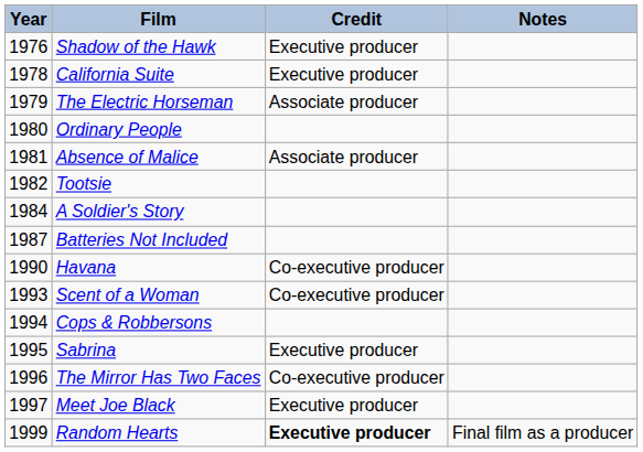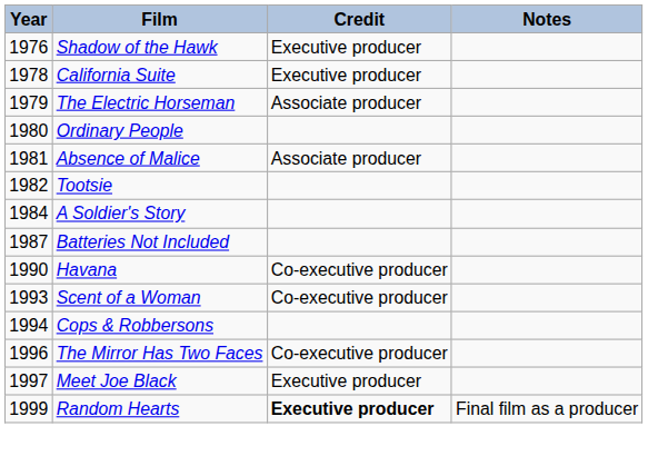- row: 1995 | Sabrina | Executive producer
